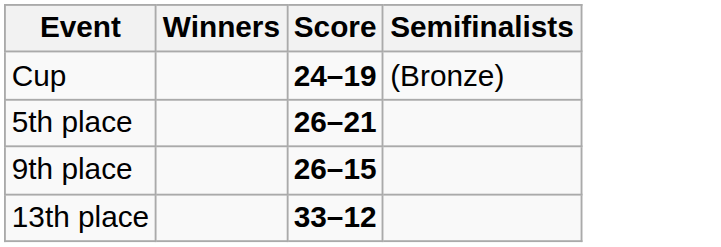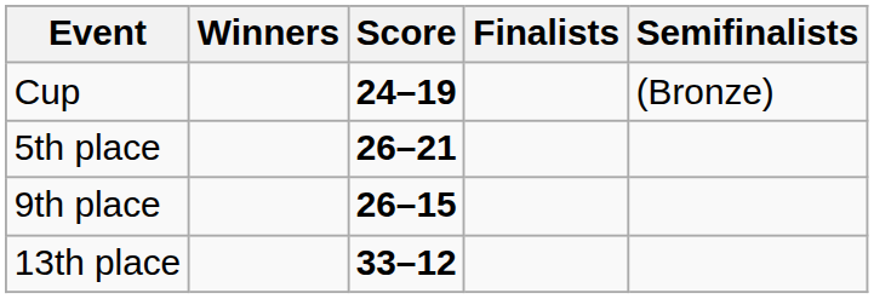+ column: Finalists
